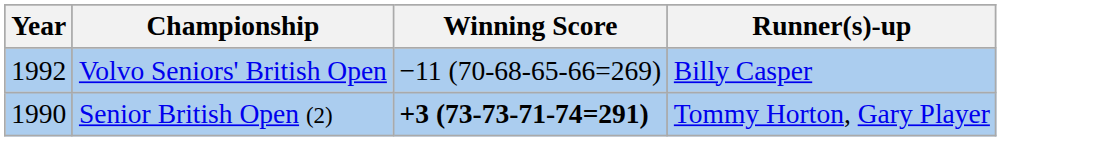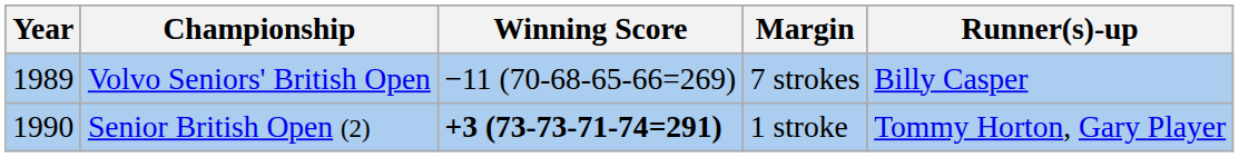+ column: Margin | 7 strokes | 1 stroke
Volvo Seniors' British Open | Year: 1992 -> 1989
